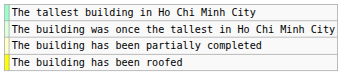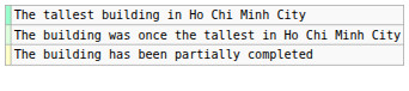- row: The building has been roofed
